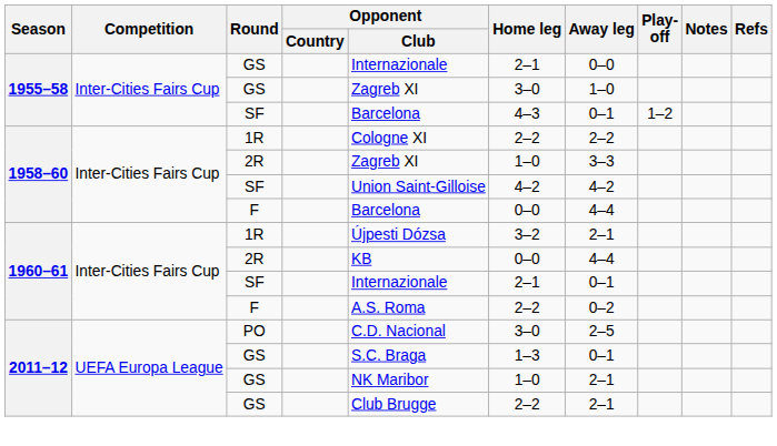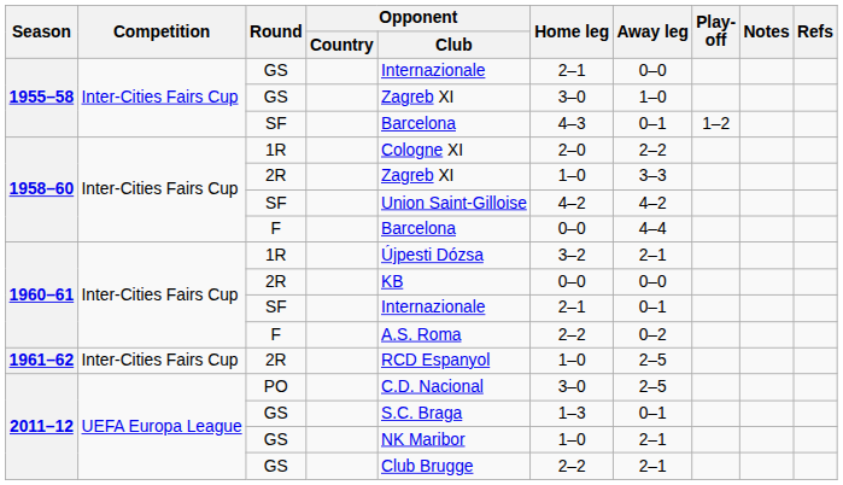1958–60 / 1R | Home leg: 2–2 -> 2–0
1960–61 / 2R | Away leg: 4–4 -> 0–0
+ row: 1961–62 | Inter-Cities Fairs Cup | 2R | RCD Espanyol | 1–0 | 2–5
